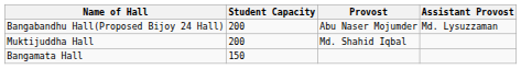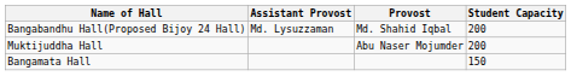columns swapped: Student Capacity <-> Assistant Provost
Bangabandhu Hall(Proposed Bijoy 24 Hall) | Provost: Abu Naser Mojumder -> Md. Shahid Iqbal
Muktijuddha Hall | Provost: Md. Shahid Iqbal -> Abu Naser Mojumder
